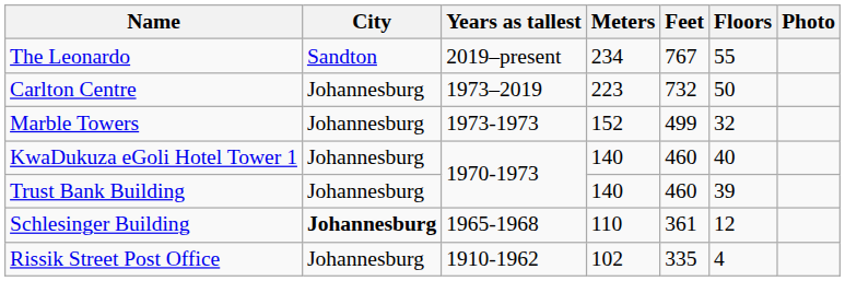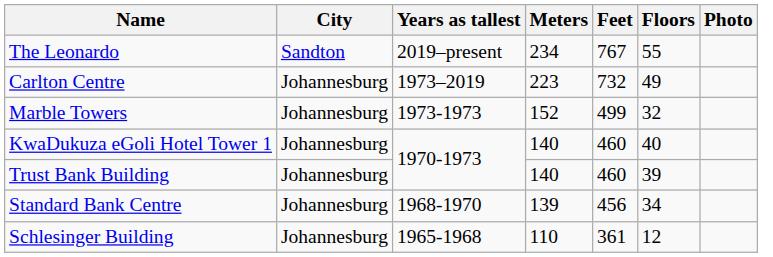Carlton Centre | Floors: 50 -> 49
+ row: Standard Bank Centre | Johannesburg | 1968-1970 | 139 | 456 | 34
Schlesinger Building | City: bold -> normal
- row: Rissik Street Post Office | Johannesburg | 1910-1962 | 102 | 335 | 4
